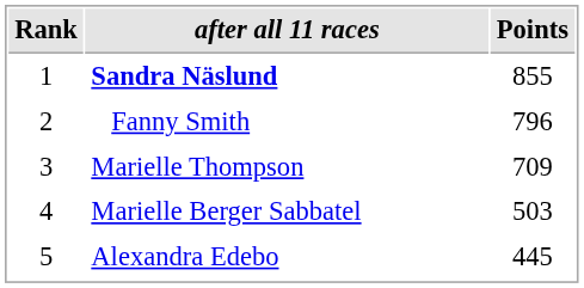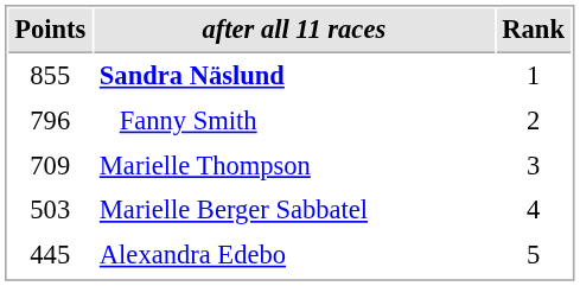columns swapped: Rank <-> Points
